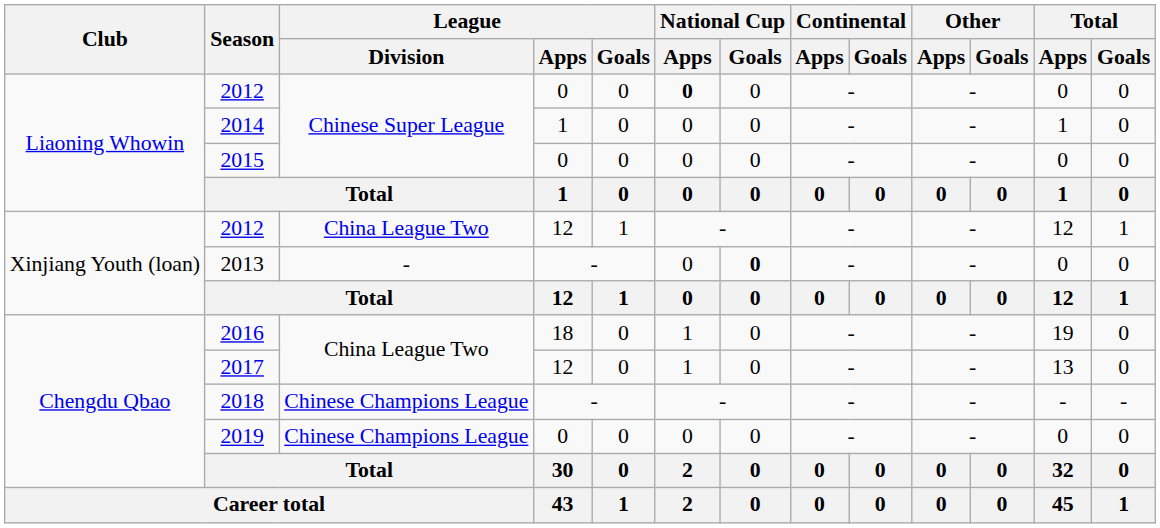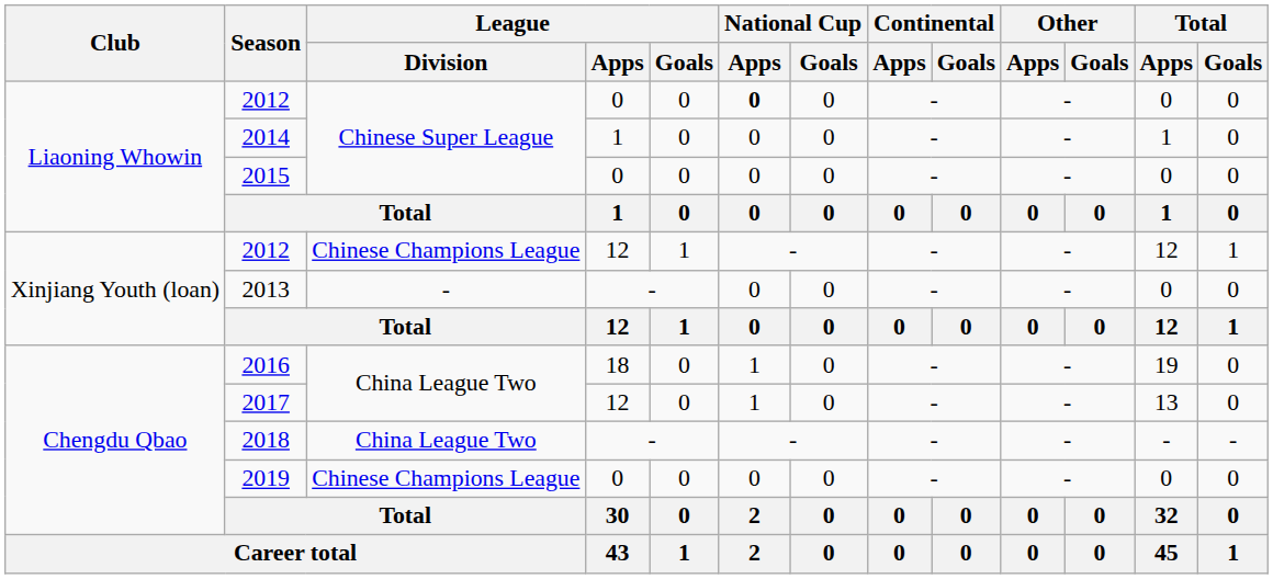2012 / 12 | League / Division: China League Two -> Chinese Champions League
2013 | National Cup / Goals: bold -> normal
2018 | League / Division: Chinese Champions League -> China League Two
